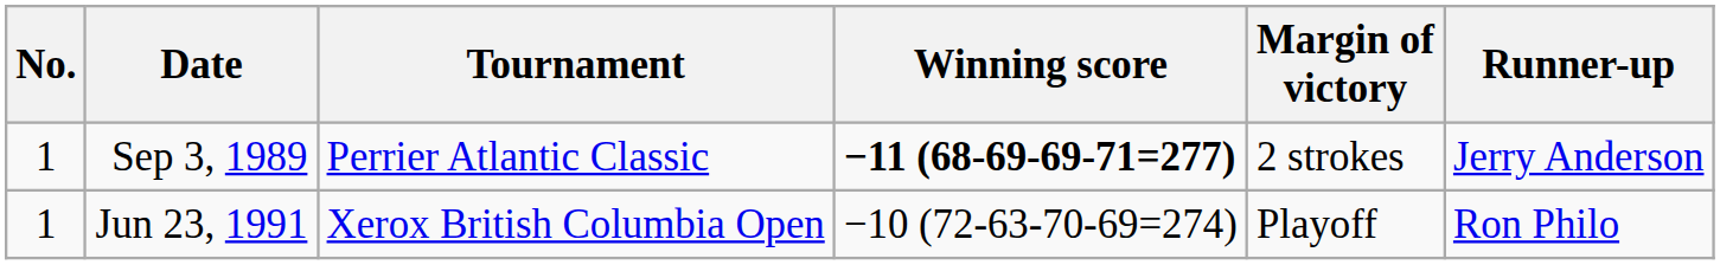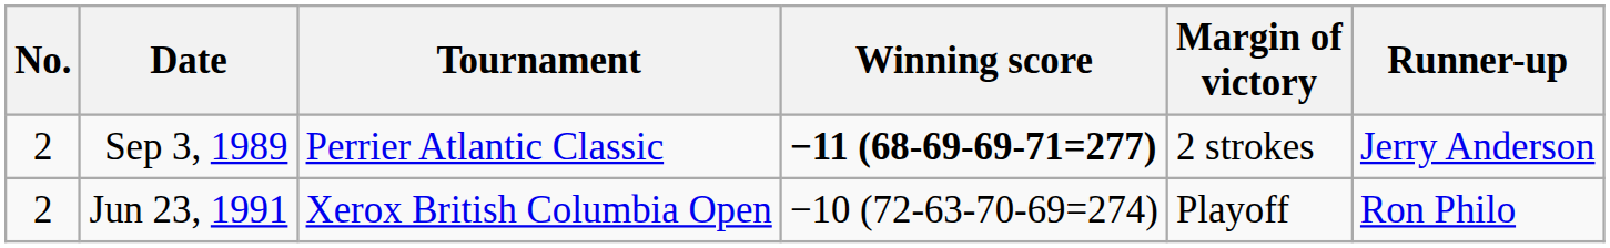Sep 3, 1989 | No.: 1 -> 2
Jun 23, 1991 | No.: 1 -> 2
